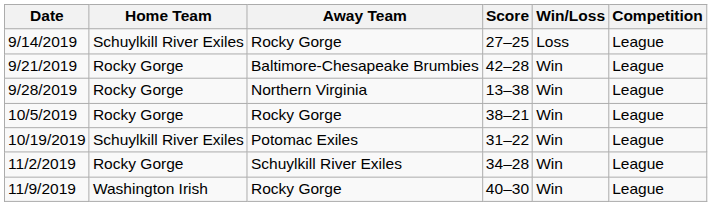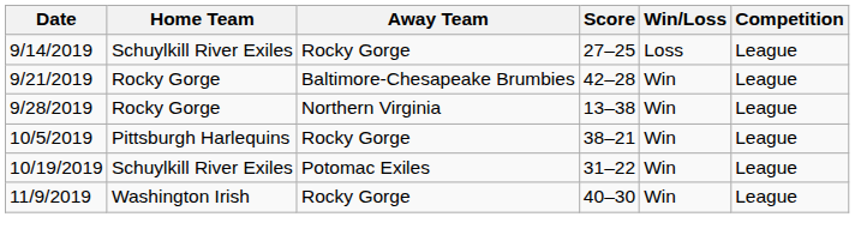10/5/2019 | Home Team: Rocky Gorge -> Pittsburgh Harlequins
- row: 11/2/2019 | Rocky Gorge | Schuylkill River Exiles | 34–28 | Win | League
